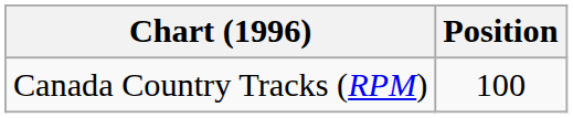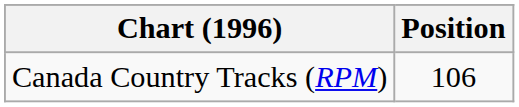Canada Country Tracks (RPM) | Position: 100 -> 106
